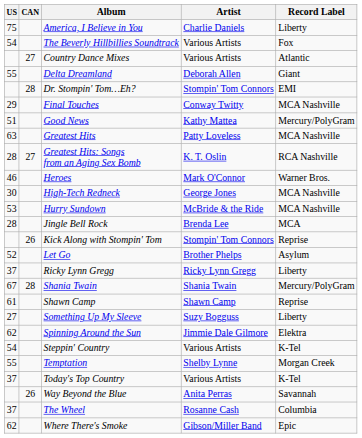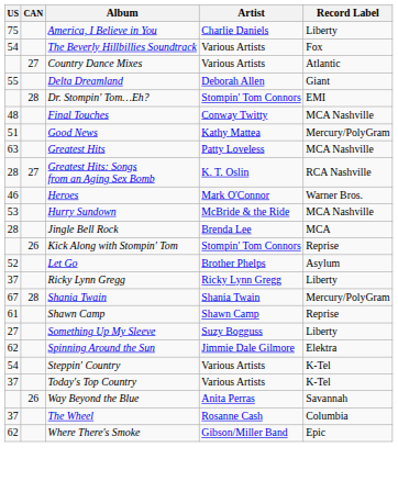Final Touches | US: 29 -> 48
- row: 30 | High-Tech Redneck | George Jones | MCA Nashville
- row: 55 | Temptation | Shelby Lynne | Morgan Creek
